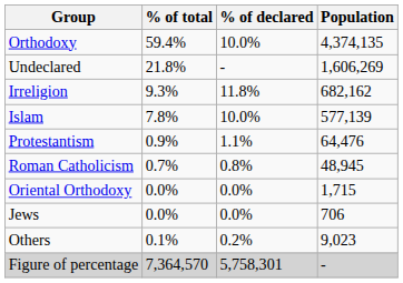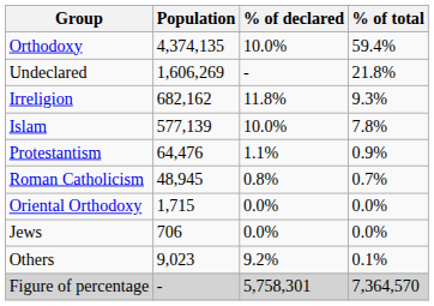columns swapped: Population <-> % of total
Others | % of declared: 0.2% -> 9.2%
